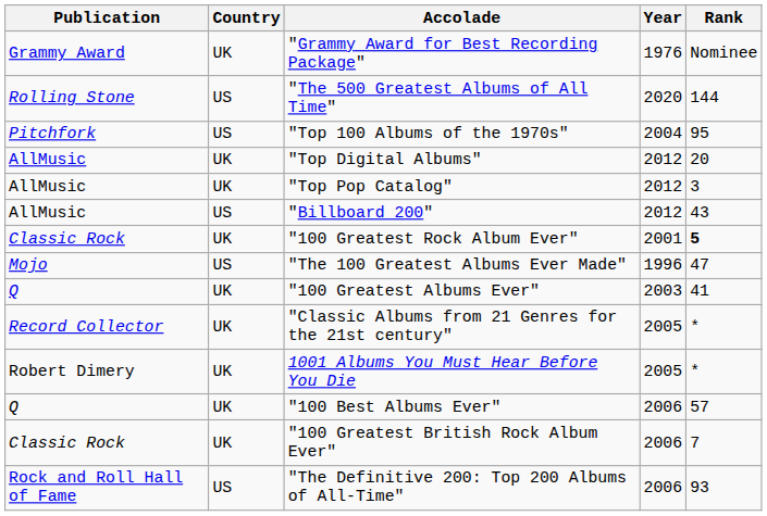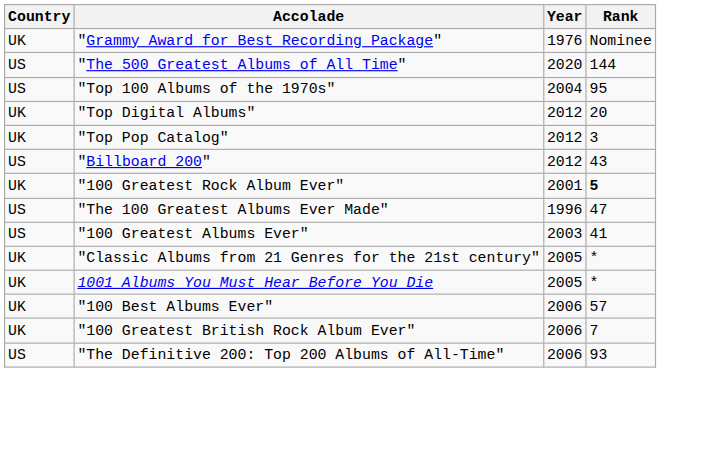- column: Publication | Grammy Award | Rolling Stone | Pitchfork | AllMusic | AllMusic | AllMusic | Classic Rock | Mojo | Q | Record Collector | Robert Dimery | Q | Classic Rock | Rock and Roll Hall of Fame
"100 Greatest Albums Ever" | Country: UK -> US
